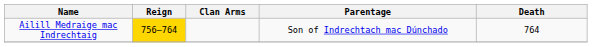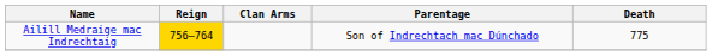Ailill Medraige mac Indrechtaig | Death: 764 -> 775
